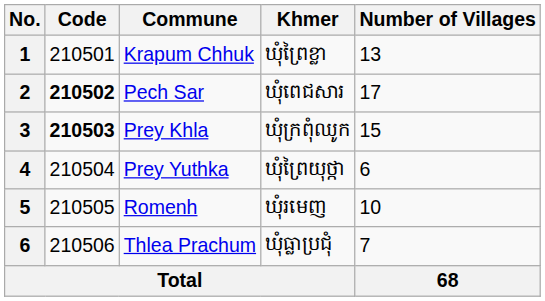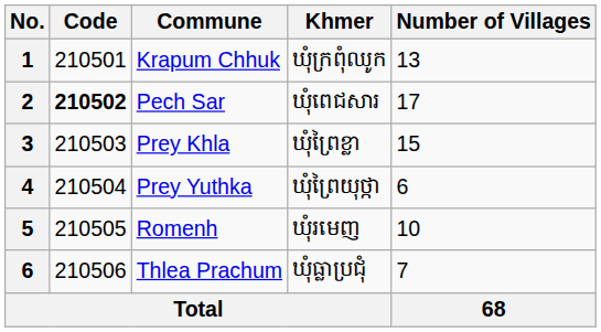Krapum Chhuk | Khmer: ឃុំព្រៃខ្លា -> ឃុំក្រពុំឈូក
Prey Khla | Code: bold -> normal
Prey Khla | Khmer: ឃុំក្រពុំឈូក -> ឃុំព្រៃខ្លា
